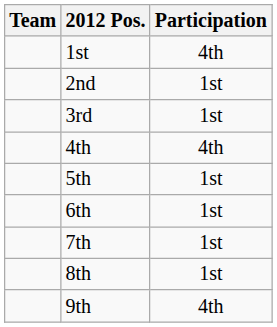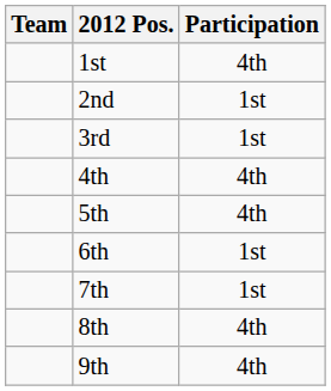5th | Participation: 1st -> 4th
8th | Participation: 1st -> 4th
